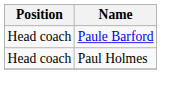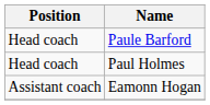+ row: Assistant coach | Eamonn Hogan
